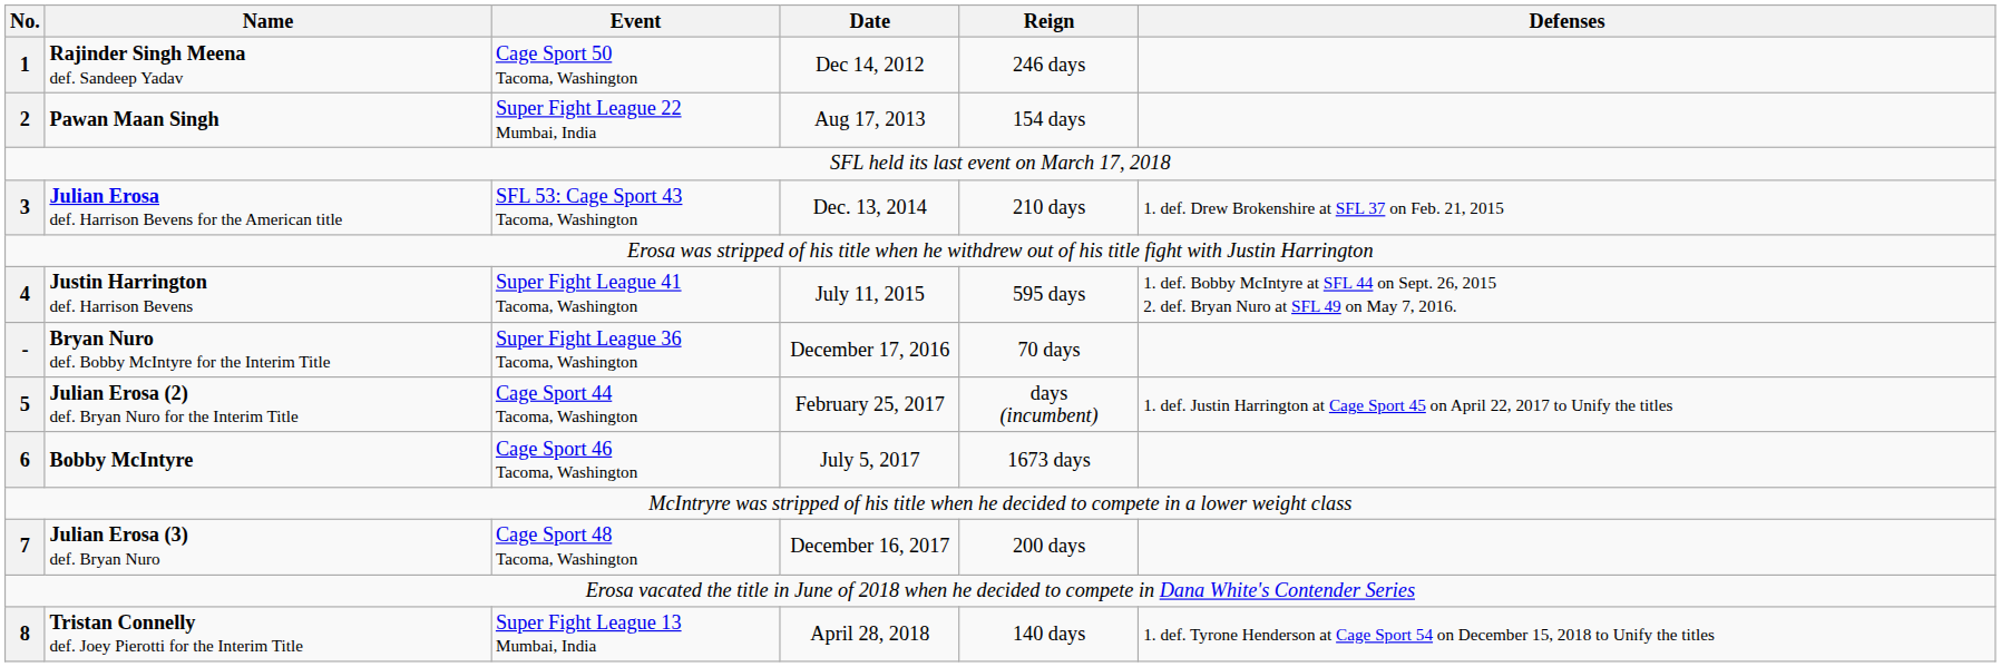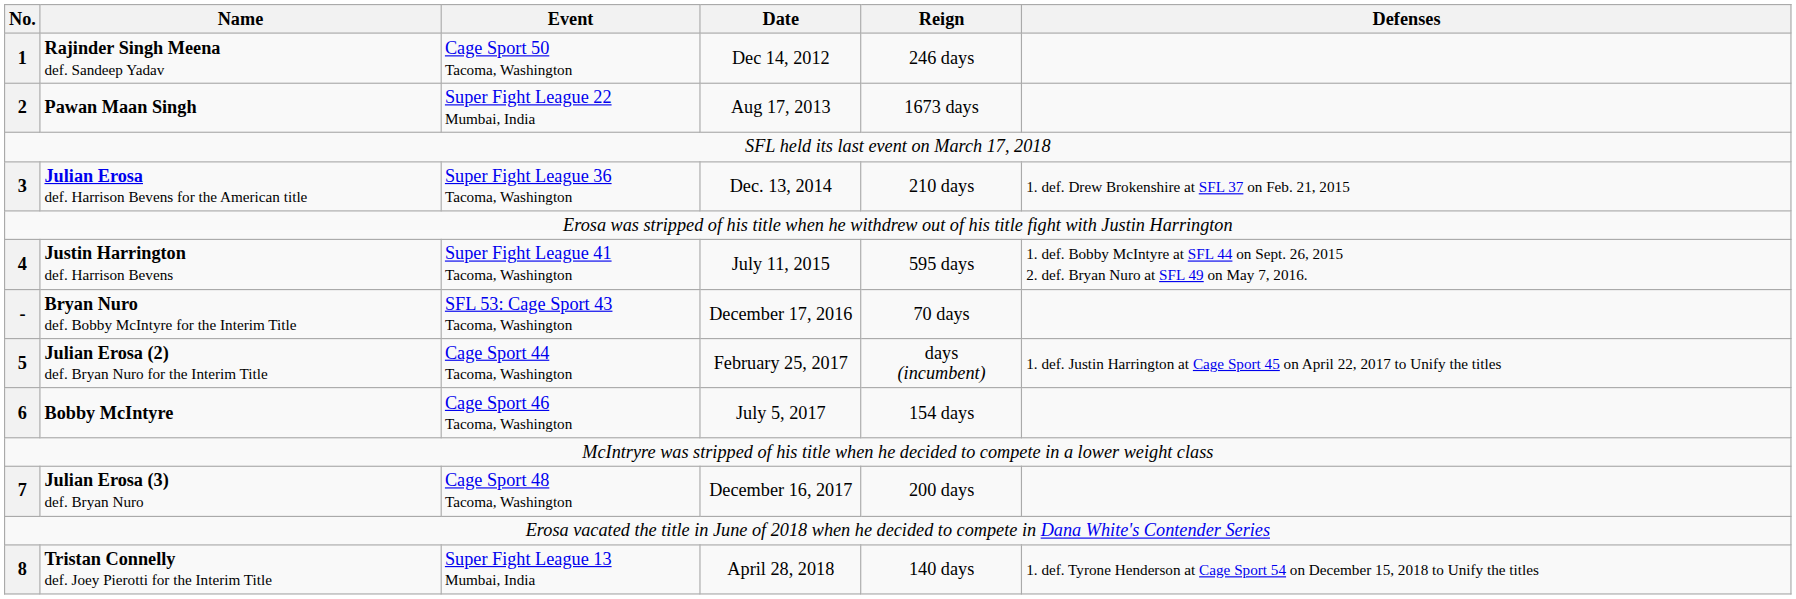Pawan Maan Singh | Reign: 154 days -> 1673 days
Julian Erosa def. Harrison Bevens for the American title | Event: SFL 53: Cage Sport 43 Tacoma, Washington -> Super Fight League 36 Tacoma, Washington
Bryan Nuro def. Bobby McIntyre for the Interim Title | Event: Super Fight League 36 Tacoma, Washington -> SFL 53: Cage Sport 43 Tacoma, Washington
Bobby McIntyre | Reign: 1673 days -> 154 days
